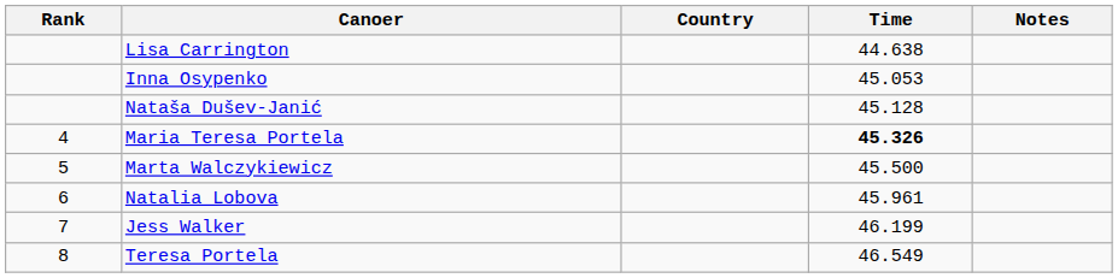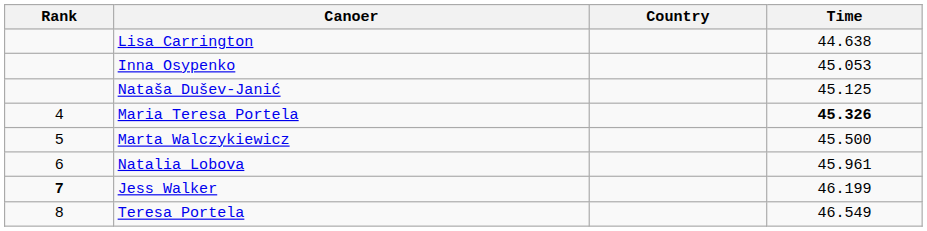- column: Notes
Nataša Dušev-Janić | Time: 45.128 -> 45.125
Jess Walker | Rank: normal -> bold
